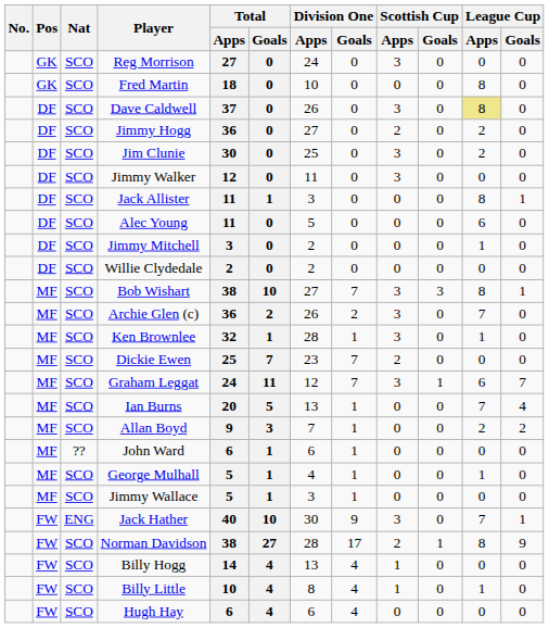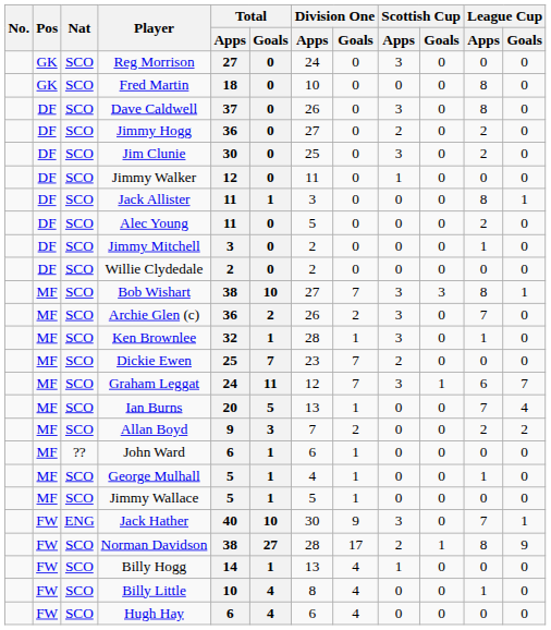Dave Caldwell | League Cup / Apps: khaki background -> no background
Jimmy Walker | Scottish Cup / Apps: 3 -> 1
Alec Young | League Cup / Apps: 6 -> 2
Allan Boyd | Division One / Goals: 1 -> 2
Jimmy Wallace | Division One / Apps: 3 -> 5
Billy Hogg | Total / Goals: 4 -> 1
Billy Little | Scottish Cup / Apps: 1 -> 0
